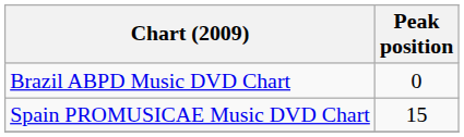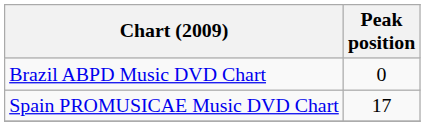Spain PROMUSICAE Music DVD Chart | Peak position: 15 -> 17
